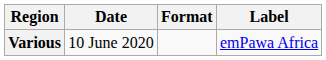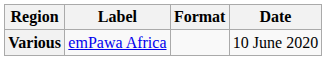columns swapped: Date <-> Label
